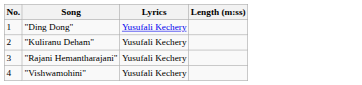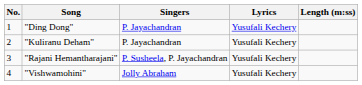+ column: Singers | P. Jayachandran | P. Jayachandran | P. Susheela, P. Jayachandran | Jolly Abraham
